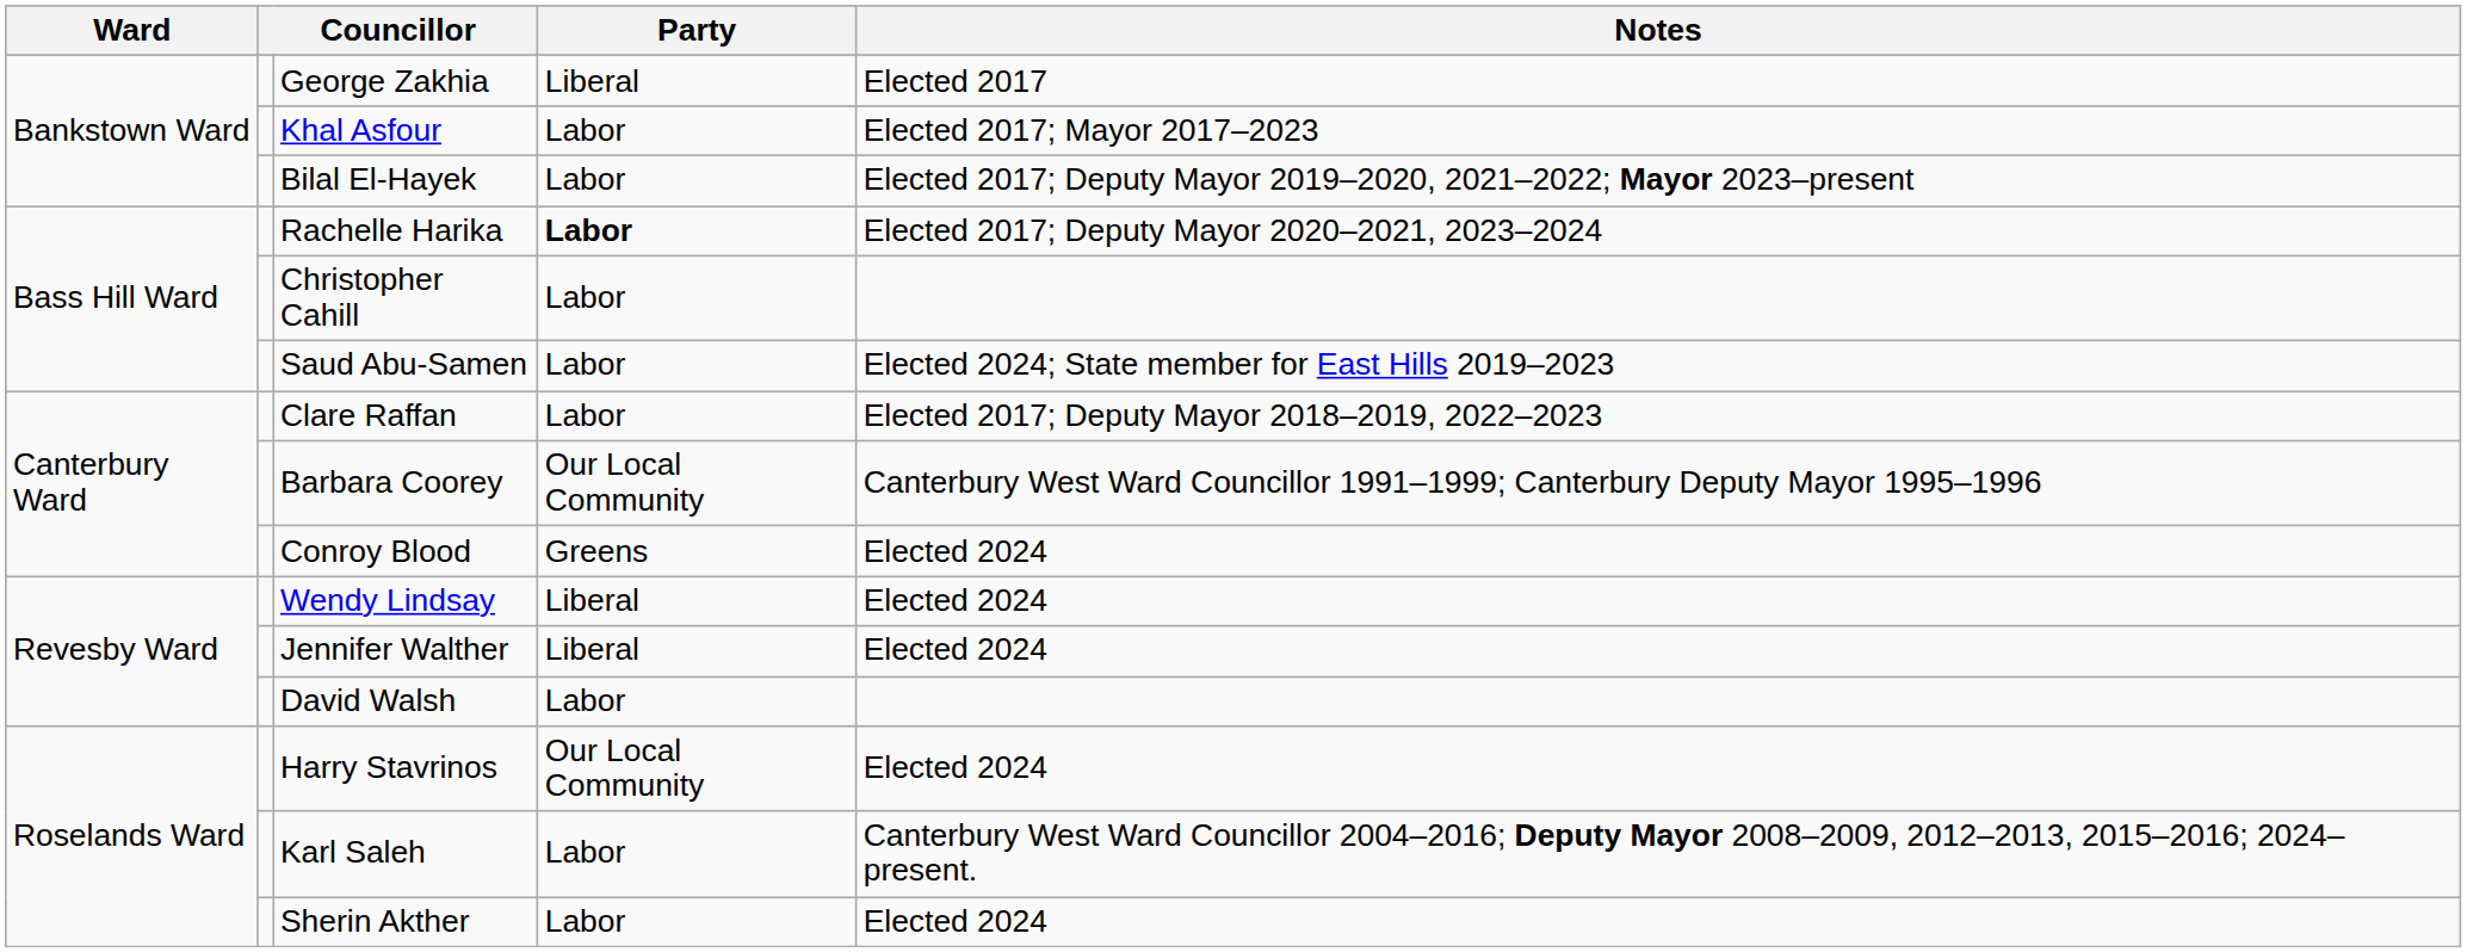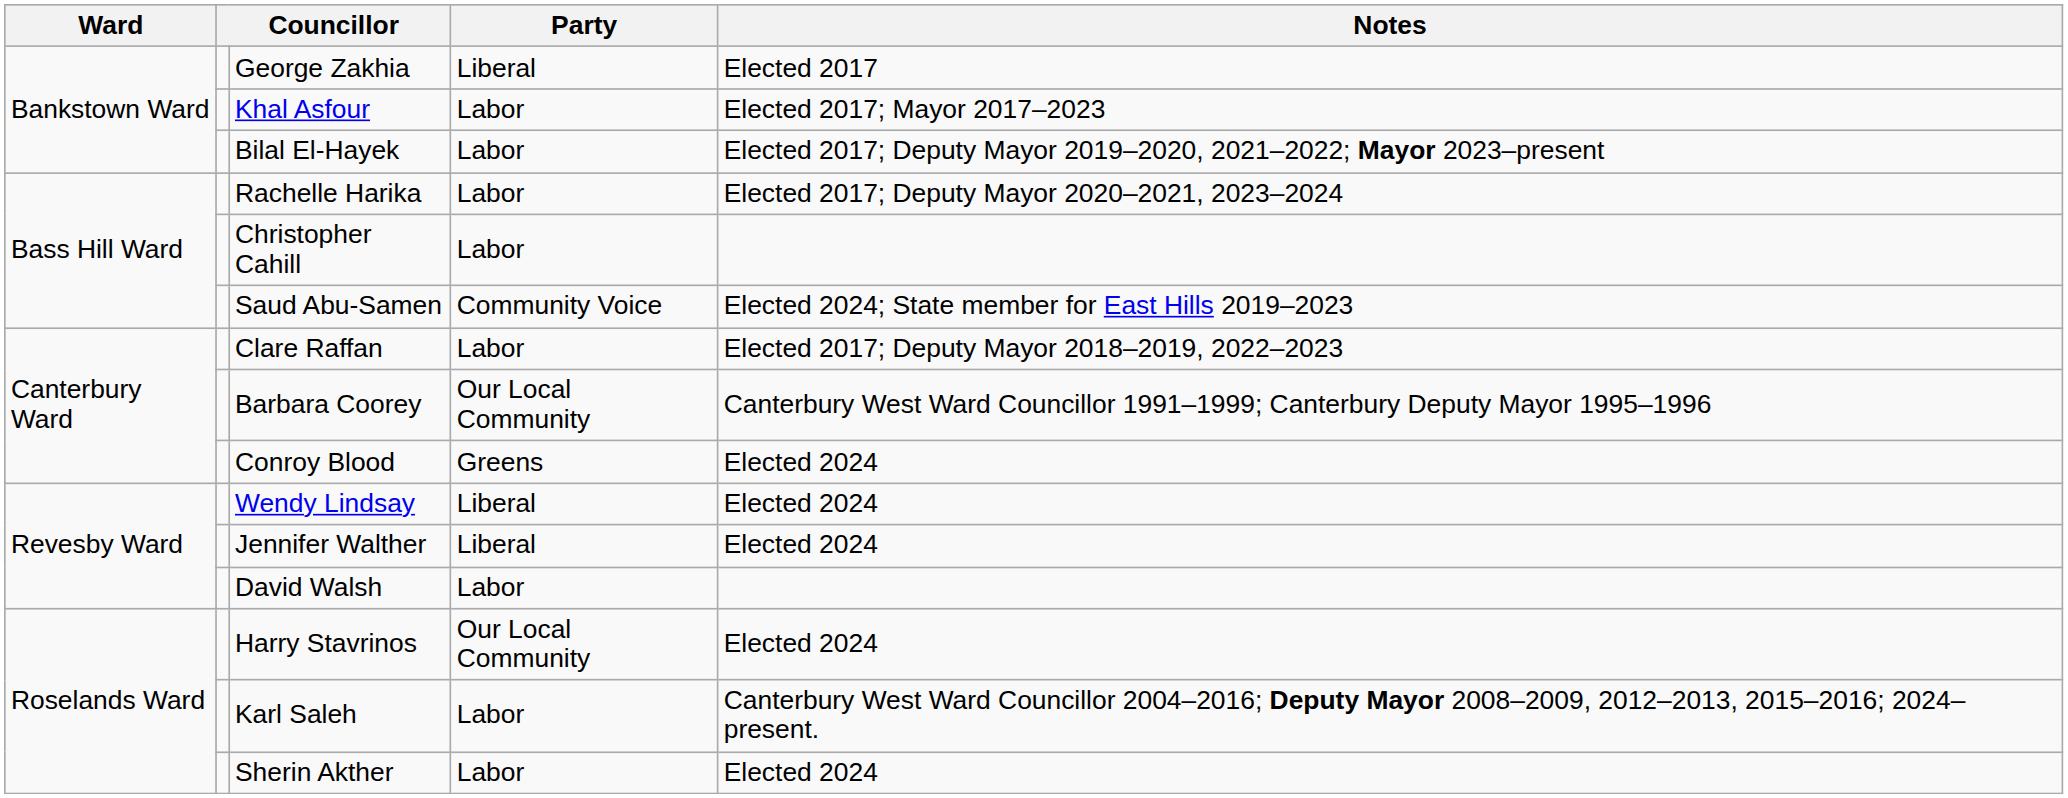Rachelle Harika | Party: bold -> normal
Saud Abu-Samen | Party: Labor -> Community Voice
